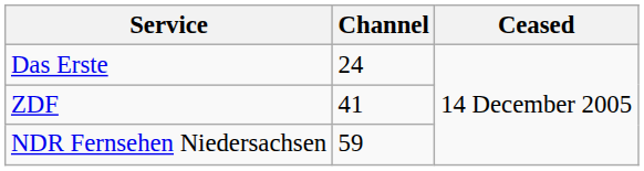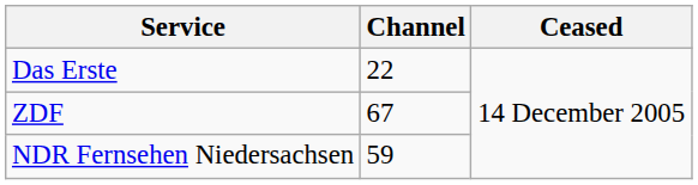Das Erste | Channel: 24 -> 22
ZDF | Channel: 41 -> 67
